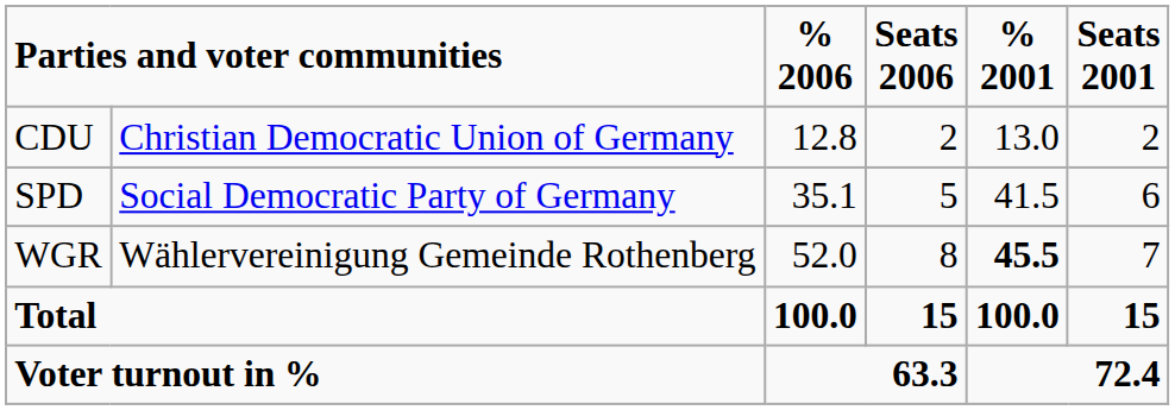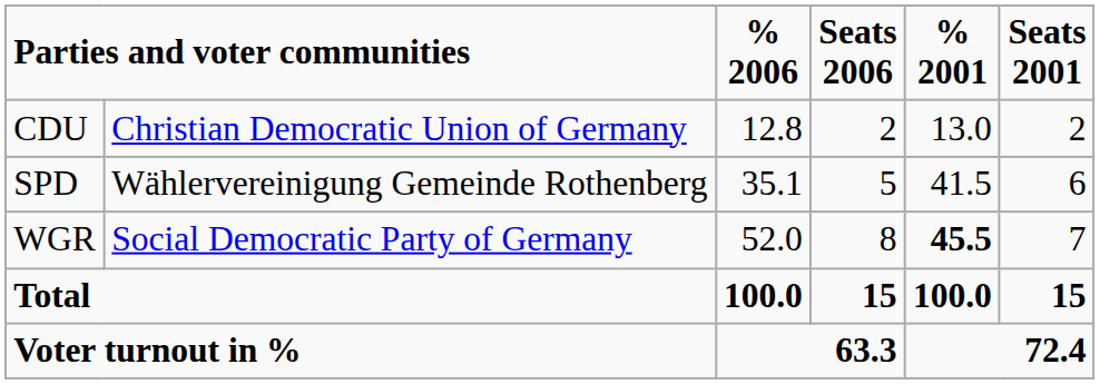SPD | column 2: Social Democratic Party of Germany -> Wählervereinigung Gemeinde Rothenberg
WGR | column 2: Wählervereinigung Gemeinde Rothenberg -> Social Democratic Party of Germany
